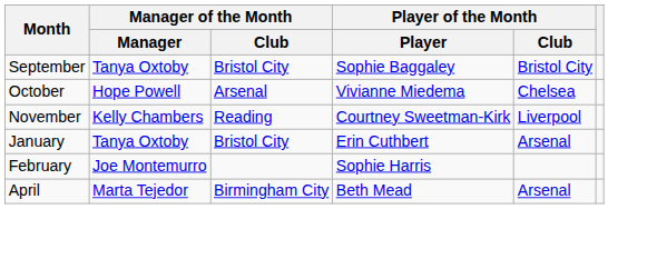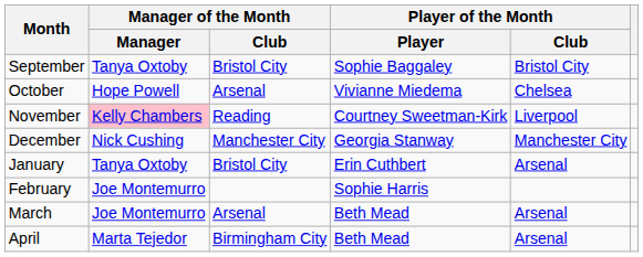November | Manager of the Month / Manager: no background -> pink background
+ row: December | Nick Cushing | Manchester City | Georgia Stanway | Manchester City
+ row: March | Joe Montemurro | Arsenal | Beth Mead | Arsenal
